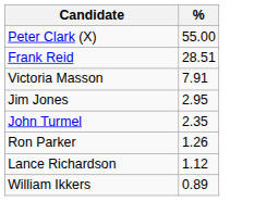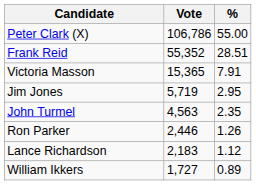+ column: Vote | 106,786 | 55,352 | 15,365 | 5,719 | 4,563 | 2,446 | 2,183 | 1,727
